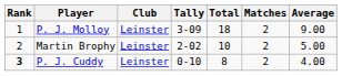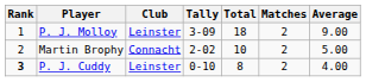Martin Brophy | Club: Leinster -> Connacht
